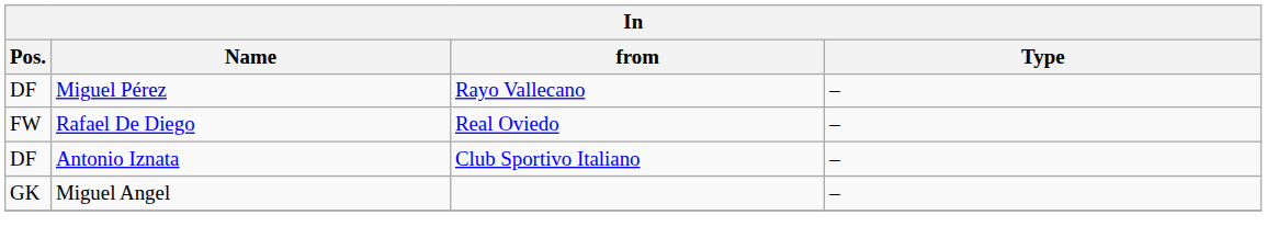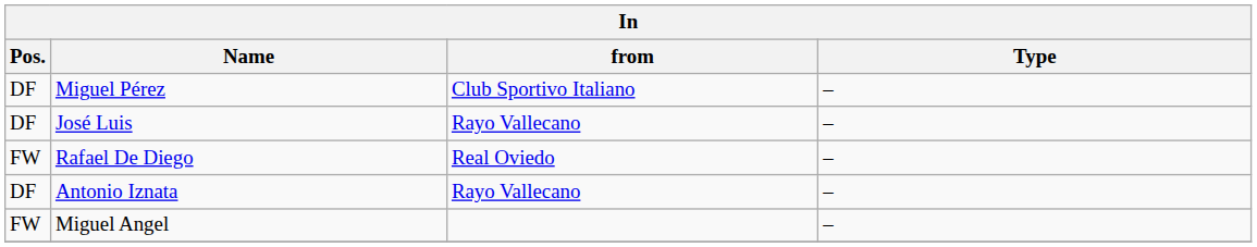Miguel Pérez | from: Rayo Vallecano -> Club Sportivo Italiano
+ row: DF | José Luis | Rayo Vallecano | –
Antonio Iznata | from: Club Sportivo Italiano -> Rayo Vallecano
Miguel Angel | Pos.: GK -> FW
